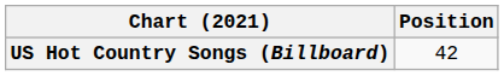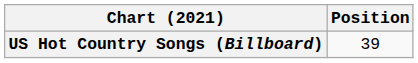US Hot Country Songs (Billboard) | Position: 42 -> 39
